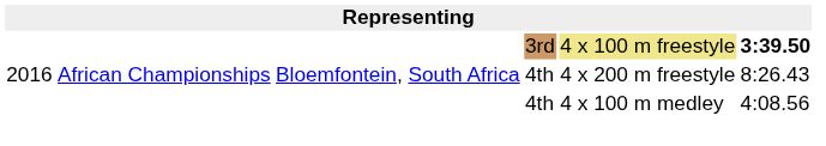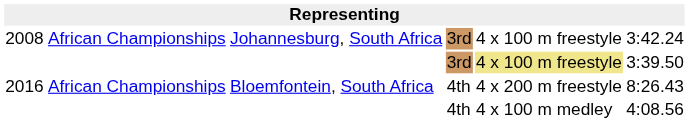+ row: 2008 | African Championships | Johannesburg, South Africa | 3rd | 4 x 100 m freestyle | 3:42.24
2016 / 3rd | column 6: bold -> normal
